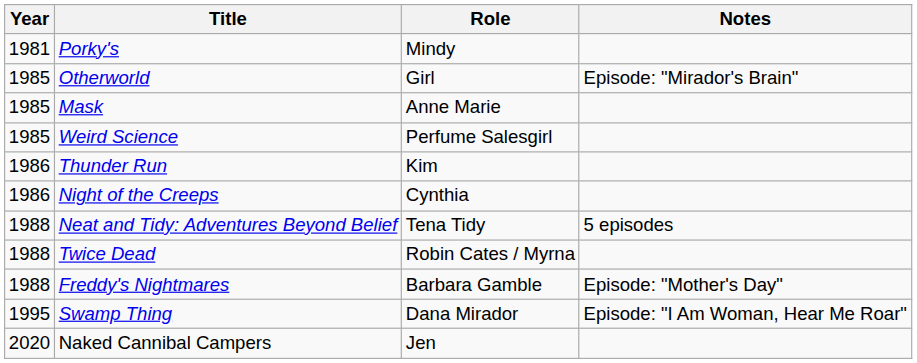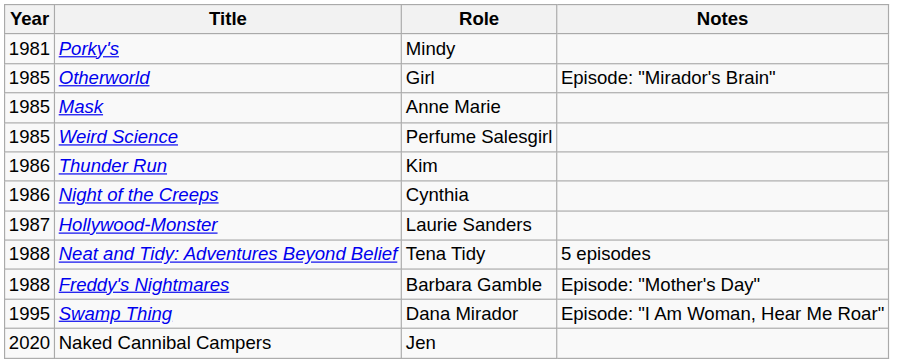+ row: 1987 | Hollywood-Monster | Laurie Sanders
- row: 1988 | Twice Dead | Robin Cates / Myrna
